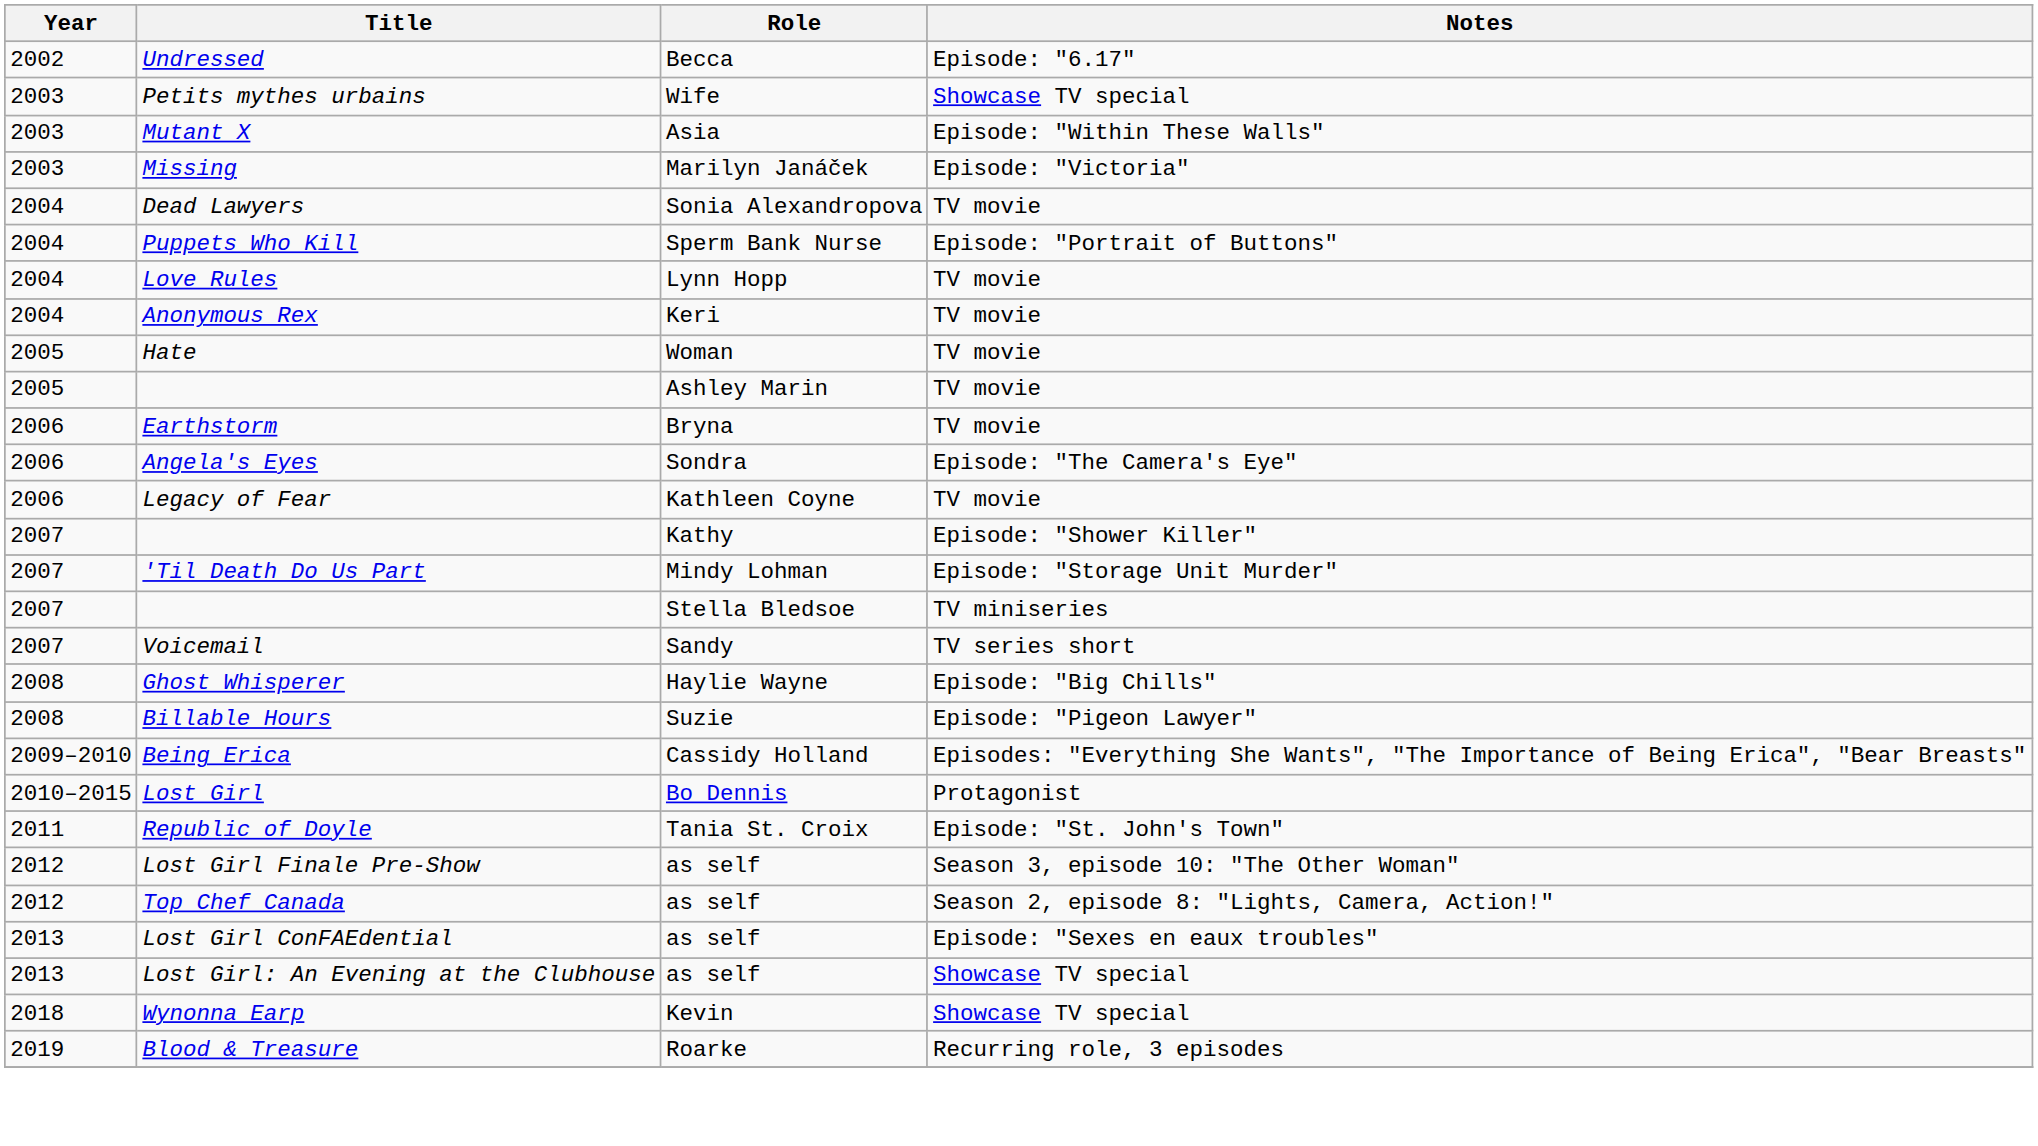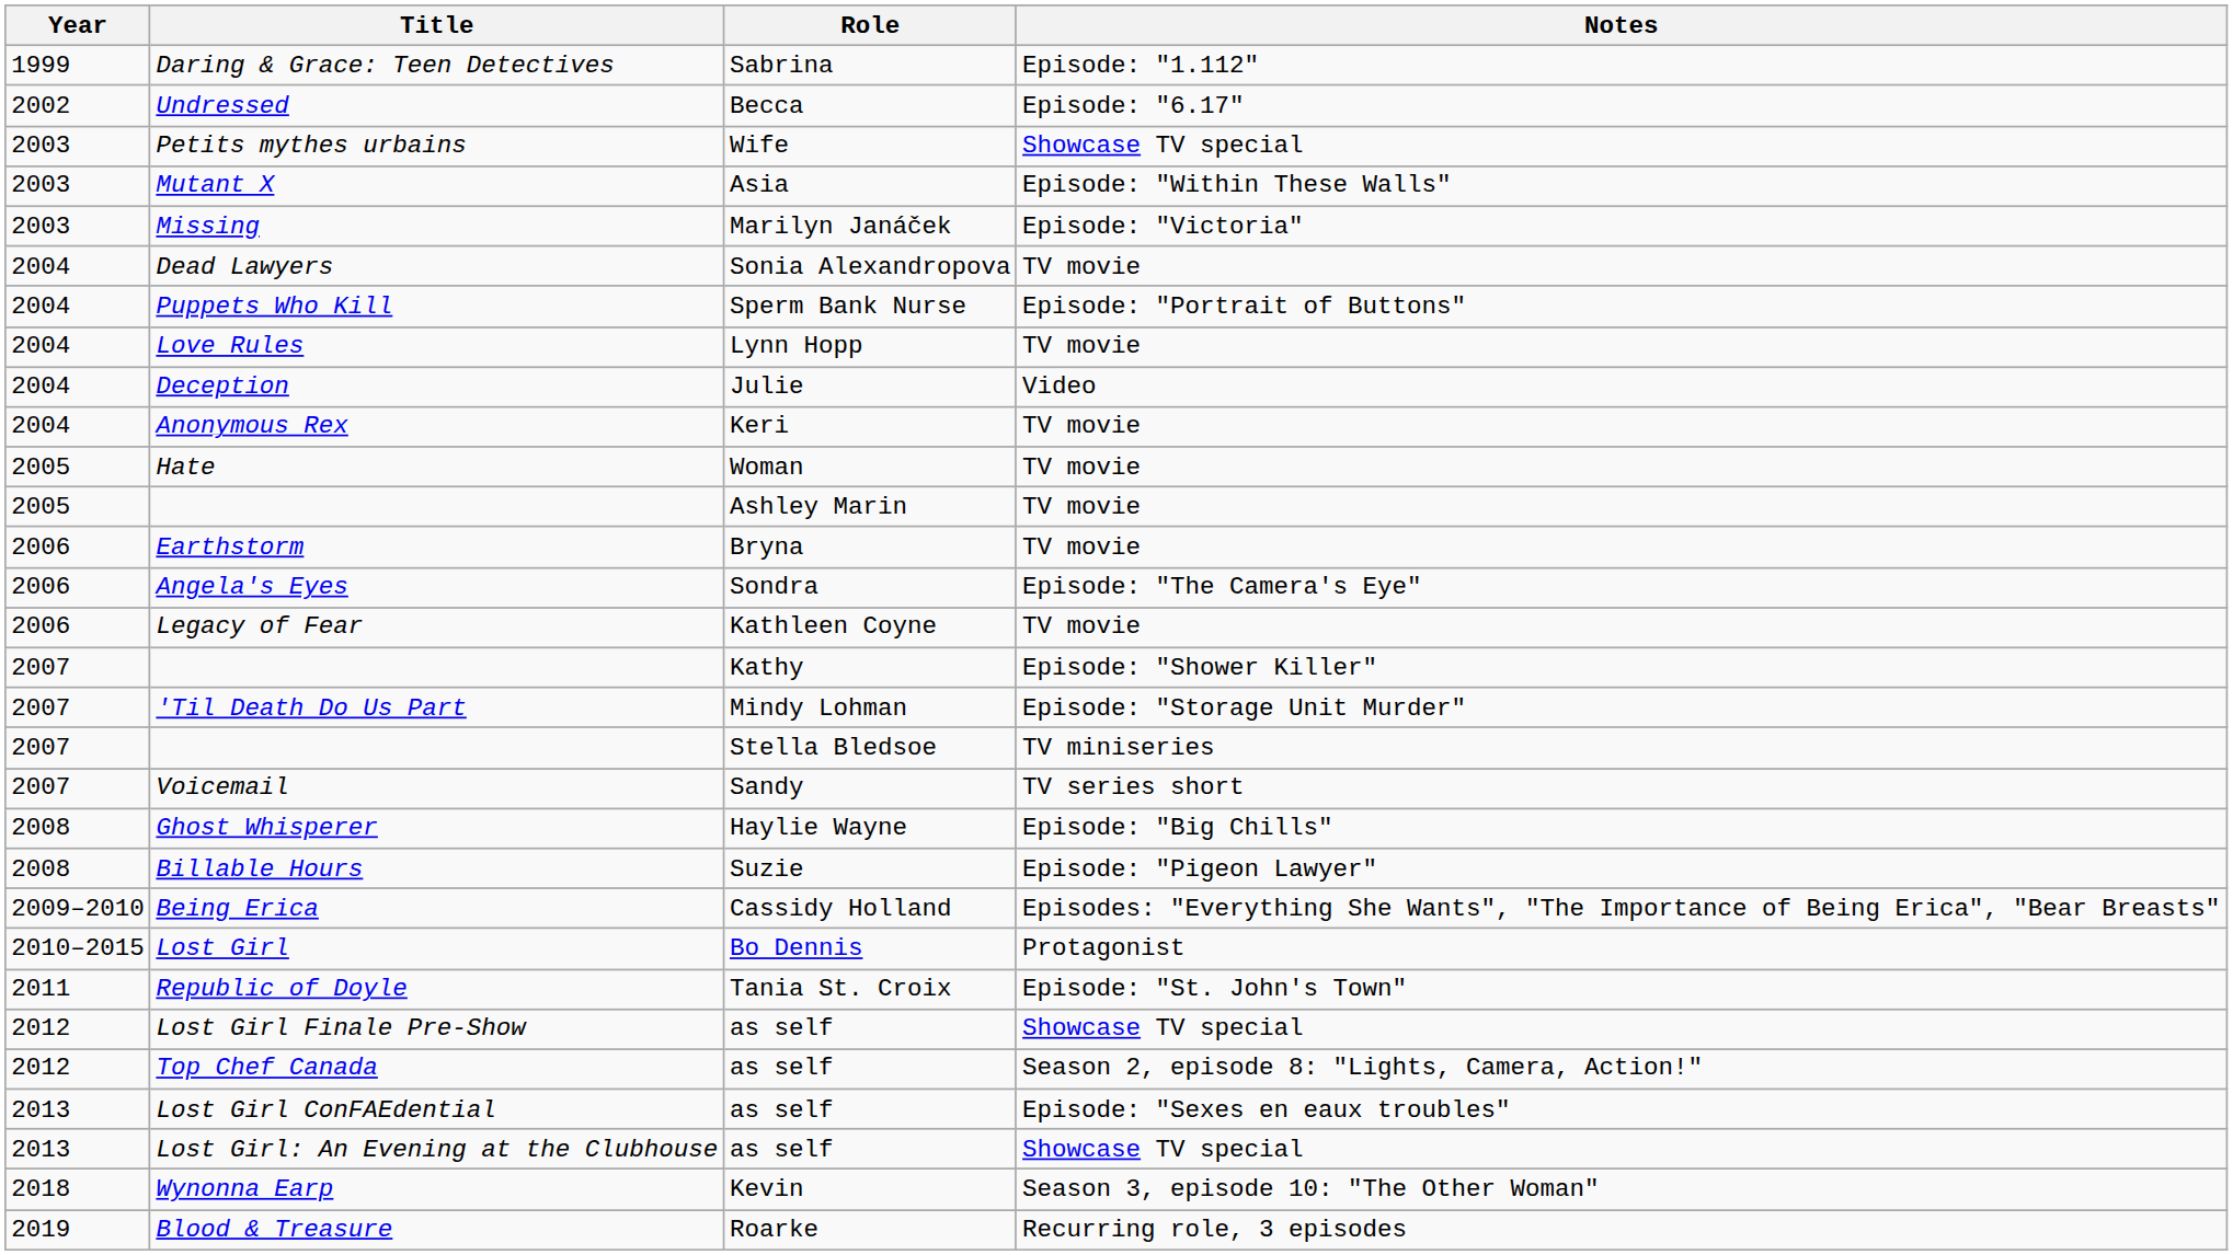+ row: 1999 | Daring & Grace: Teen Detectives | Sabrina | Episode: "1.112"
+ row: 2004 | Deception | Julie | Video
Lost Girl Finale Pre-Show | Notes: Season 3, episode 10: "The Other Woman" -> Showcase TV special
Wynonna Earp | Notes: Showcase TV special -> Season 3, episode 10: "The Other Woman"
